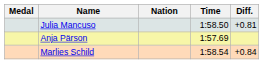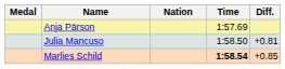rows swapped: Anja Pärson <-> Julia Mancuso
Marlies Schild | Time: normal -> bold
Marlies Schild | Diff.: +0.84 -> +0.85
